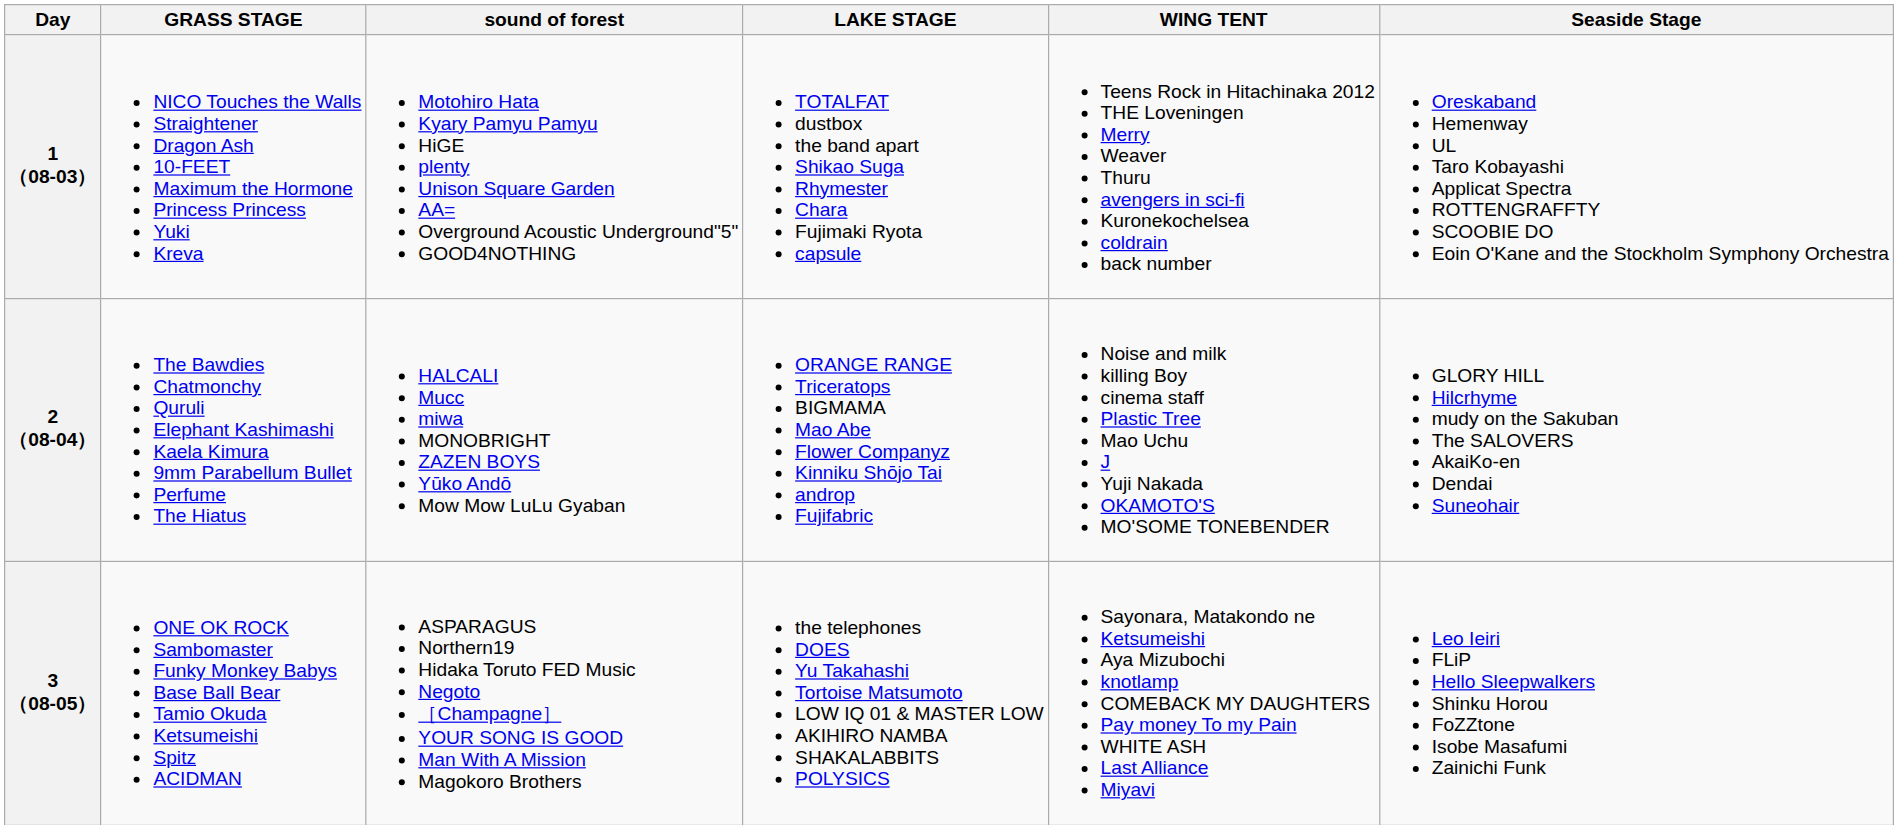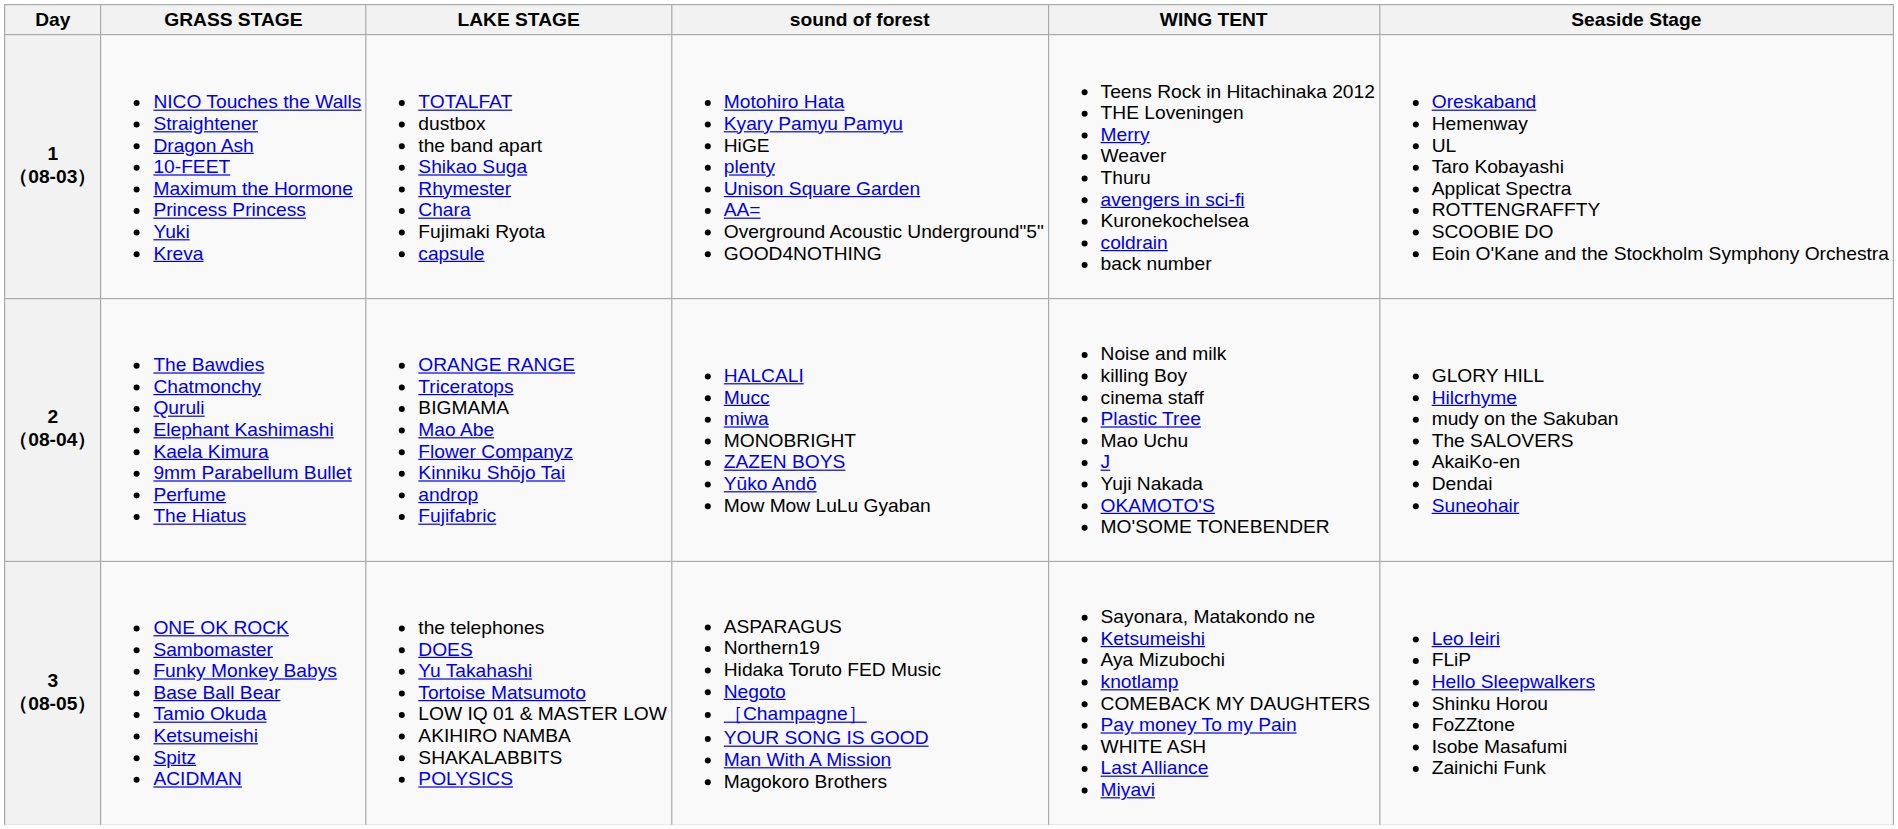columns swapped: LAKE STAGE <-> sound of forest
